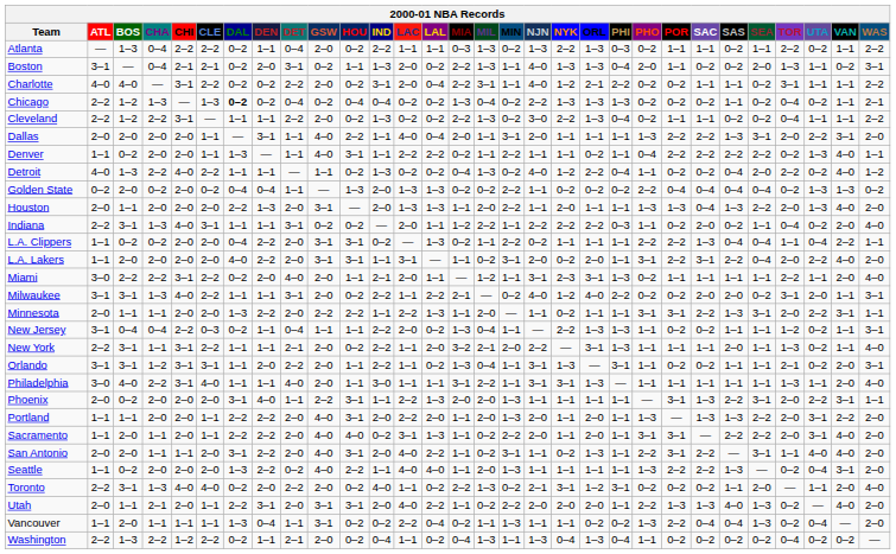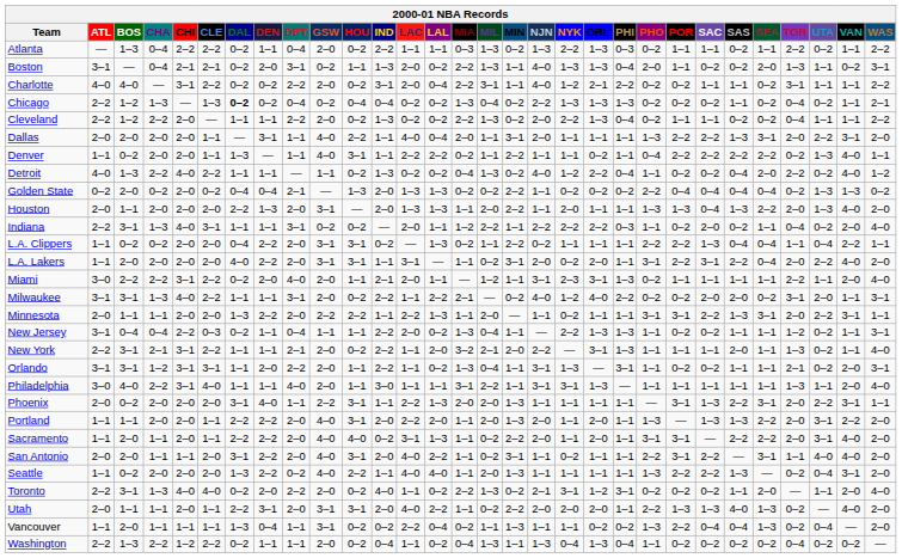Cleveland | CHI: 3–1 -> 2–0
Cleveland | NJN: 3–0 -> 2–0
Golden State | DET: 1–1 -> 2–1
New York | CHA: 1–1 -> 2–1
San Antonio | ORL: 1–3 -> 1–1
Utah | CHA: 2–1 -> 1–1
Washington | DET: 2–1 -> 1–1
